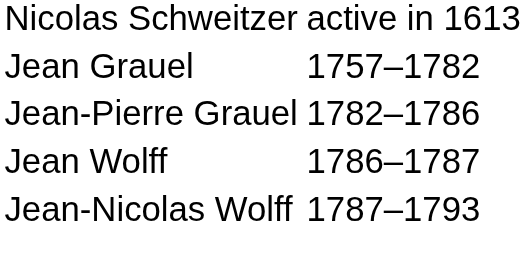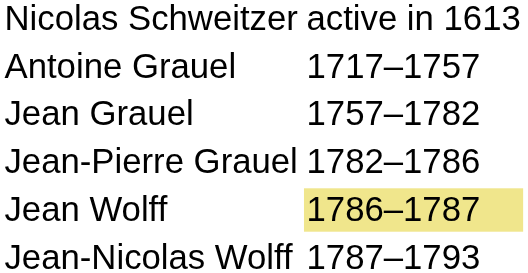+ row: Antoine Grauel | 1717–1757
Jean Wolff | column 2: no background -> khaki background
